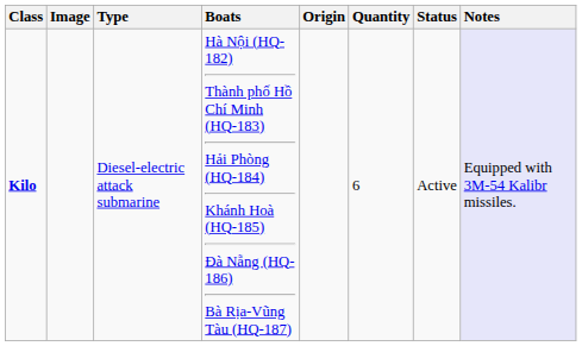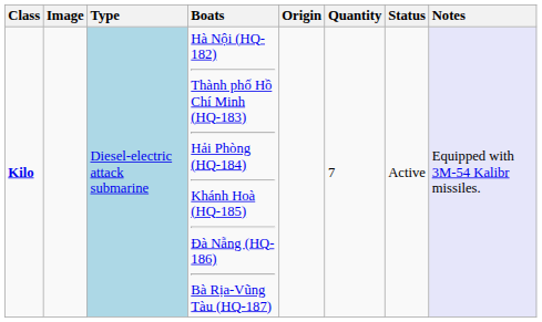Kilo | Type: no background -> lightblue background
Kilo | Quantity: 6 -> 7
